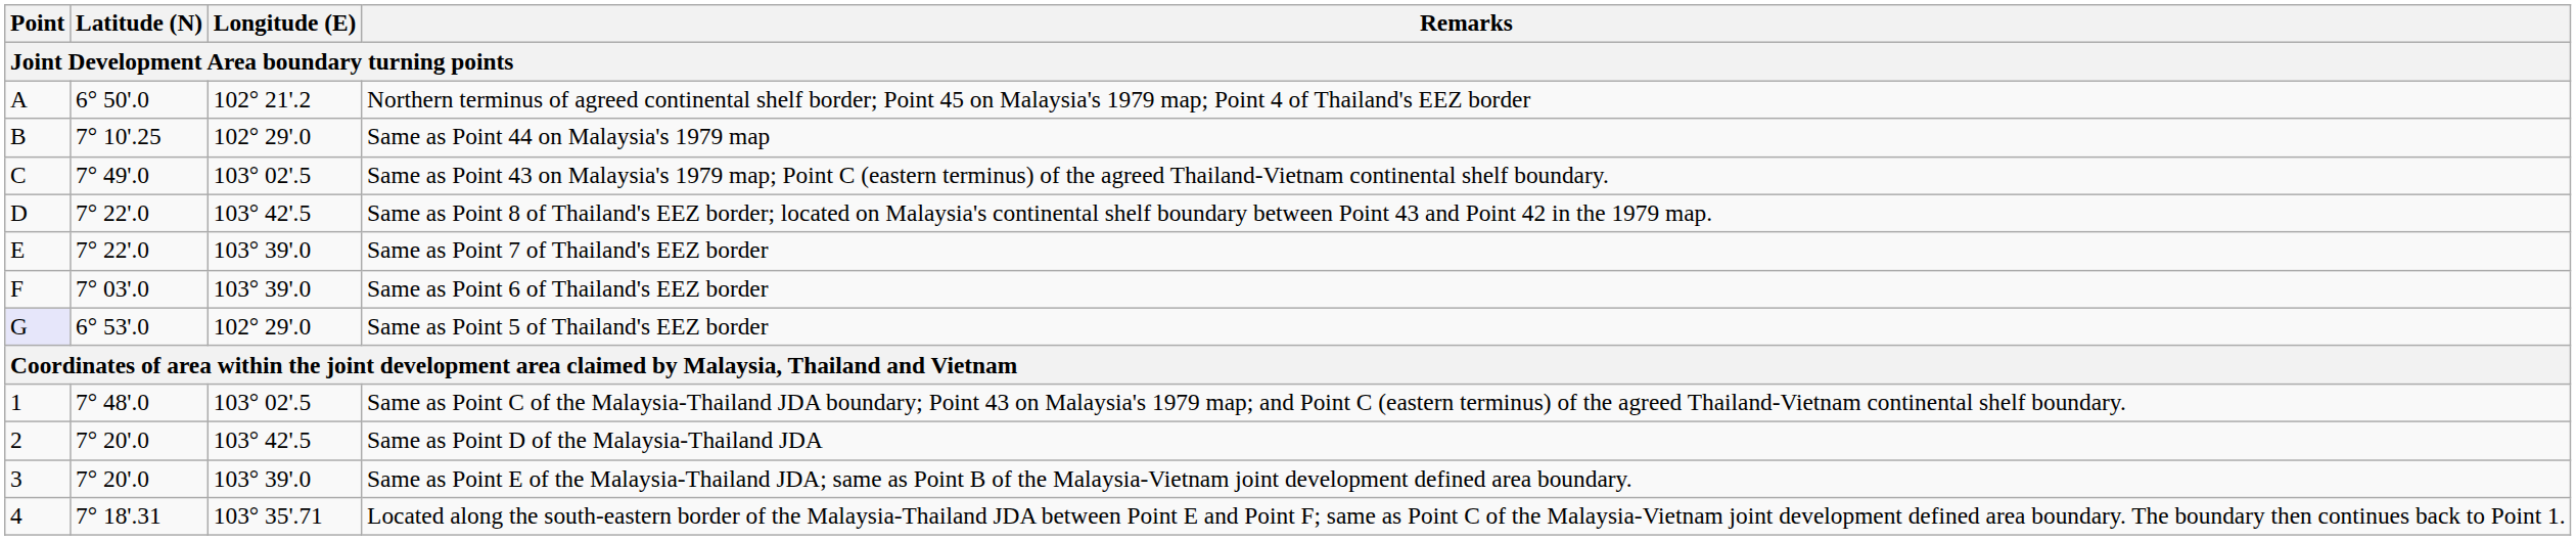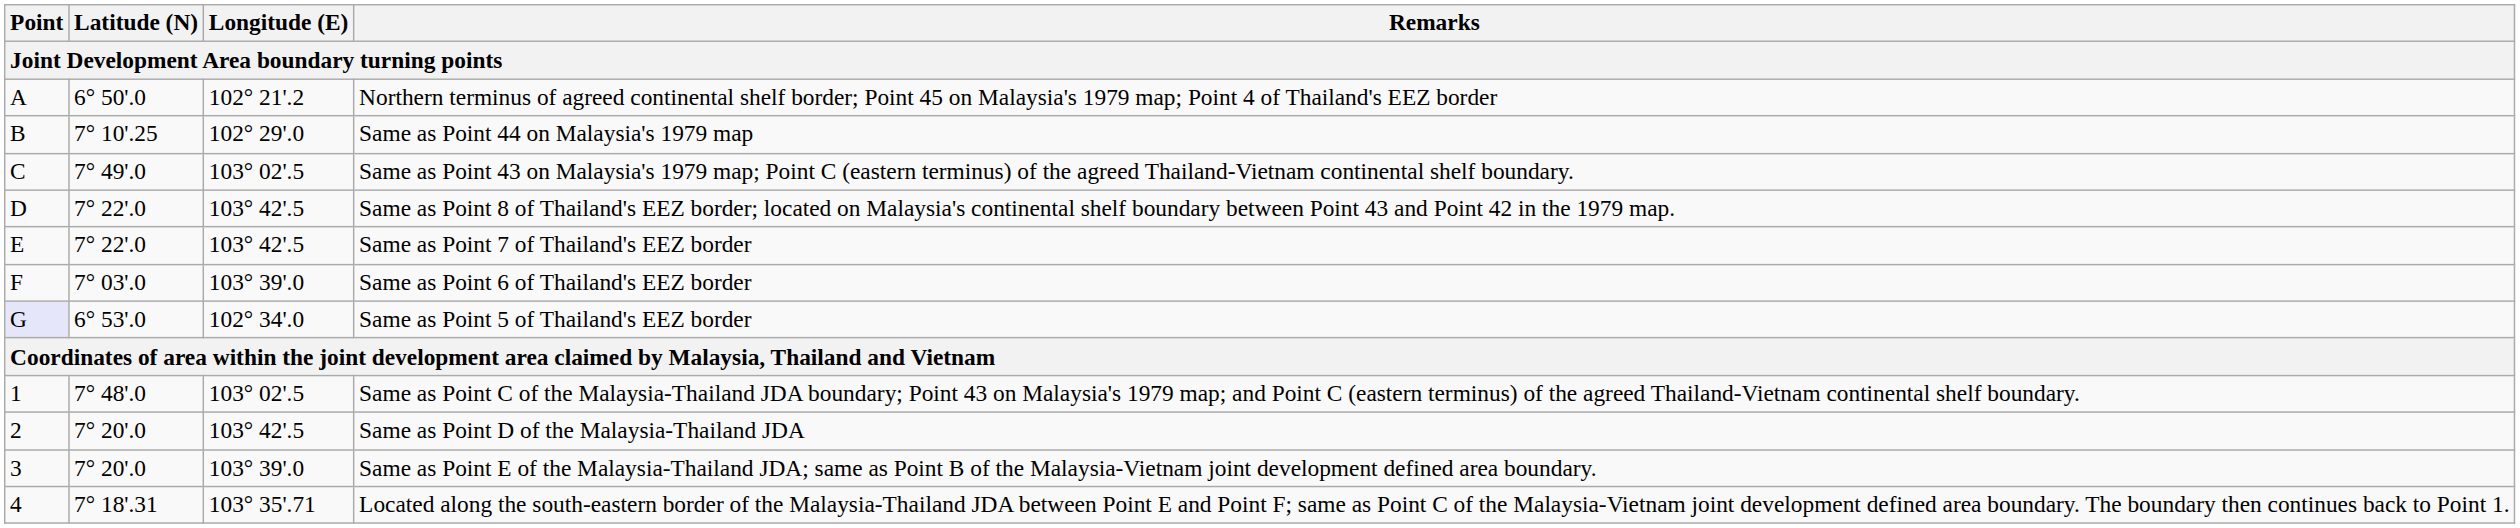Same as Point 7 of Thailand's EEZ border | Longitude (E): 103° 39'.0 -> 103° 42'.5
Same as Point 5 of Thailand's EEZ border | Longitude (E): 102° 29'.0 -> 102° 34'.0
